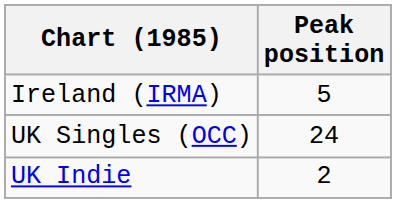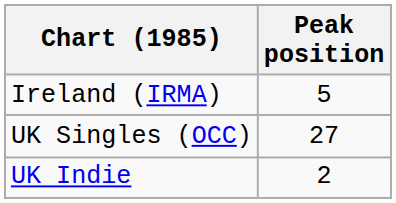UK Singles (OCC) | Peak position: 24 -> 27
